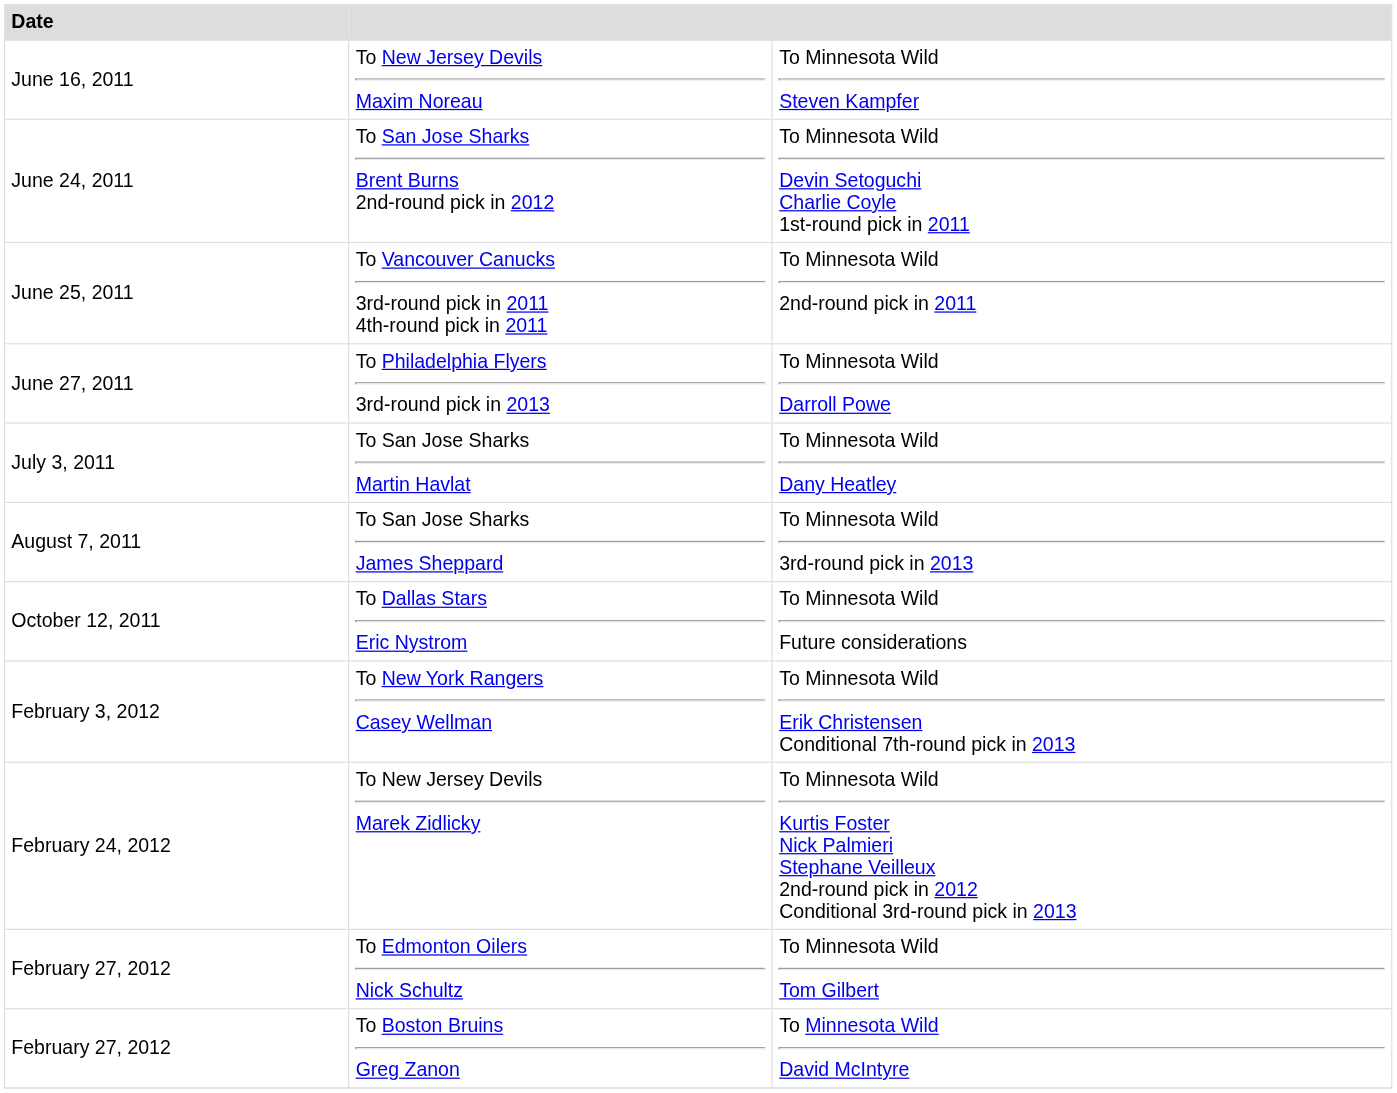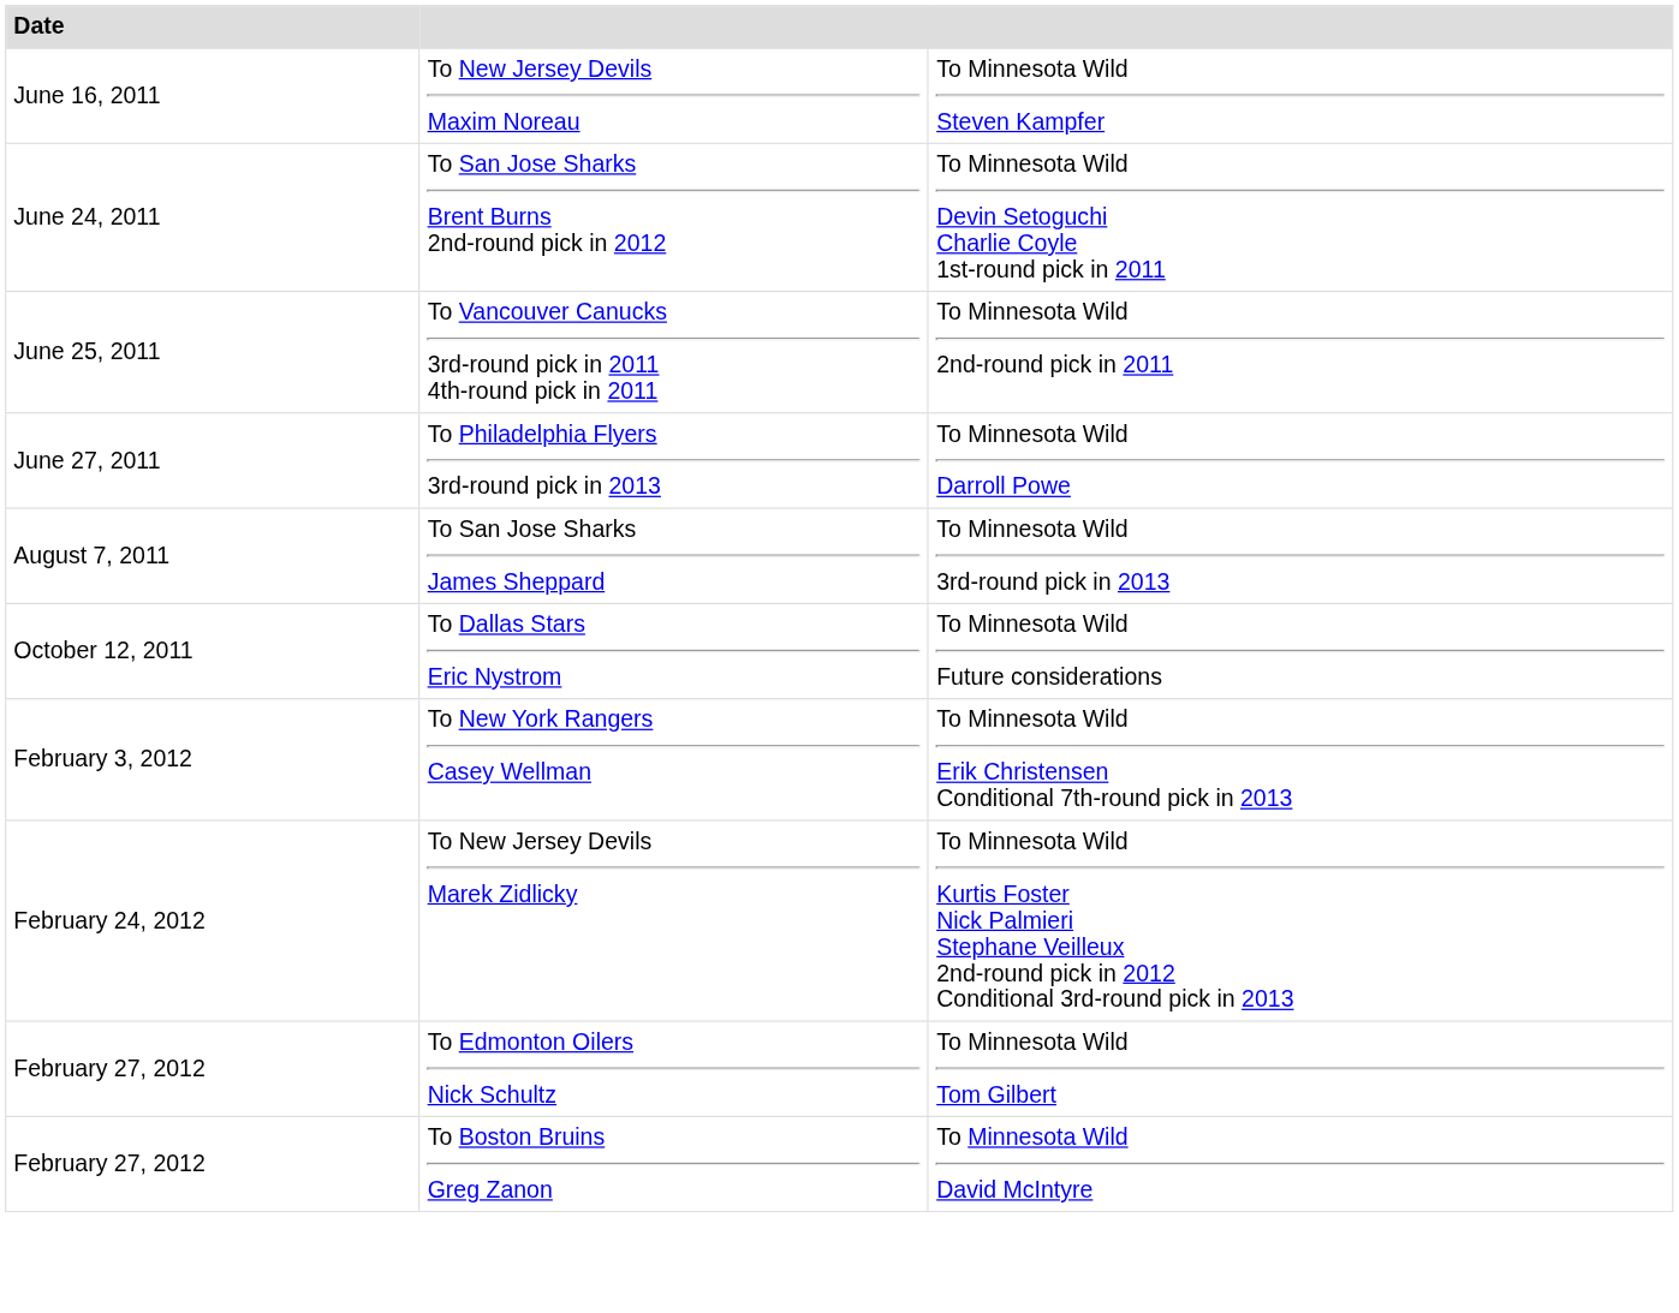- row: July 3, 2011 | To San Jose Sharks Martin Havlat | To Minnesota Wild Dany Heatley
